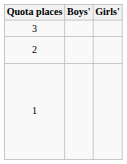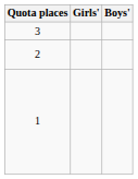columns swapped: Boys' <-> Girls'
